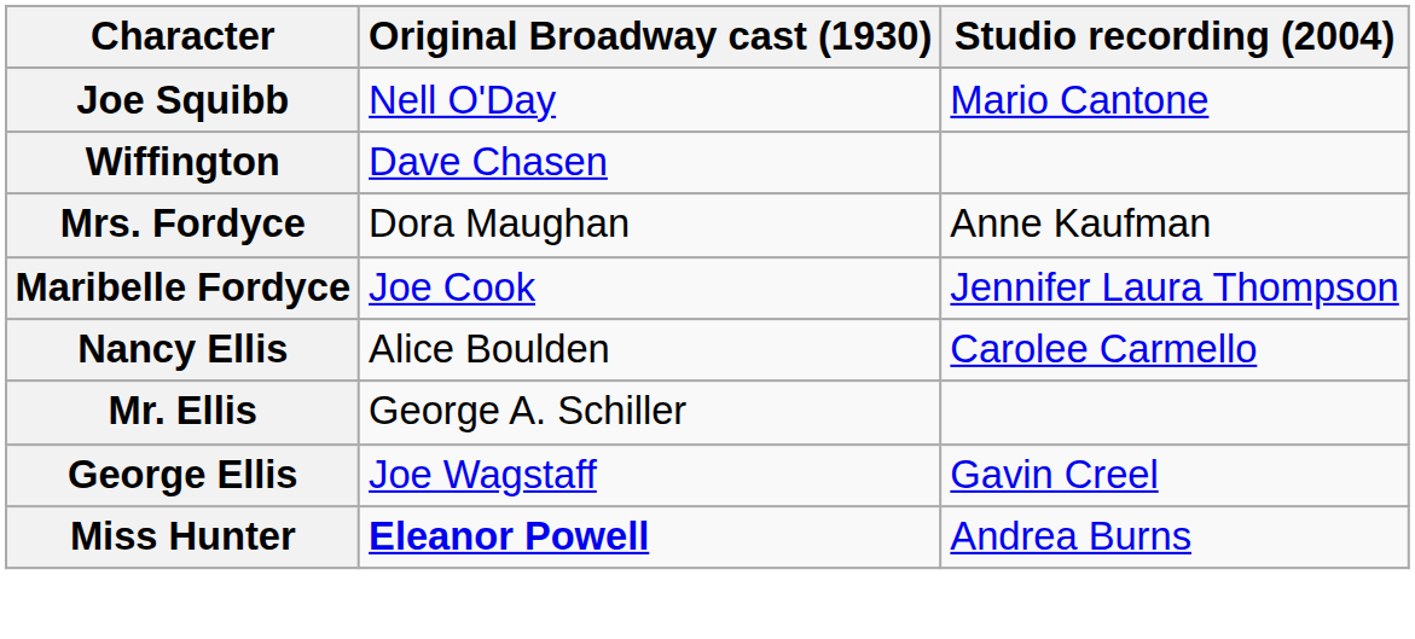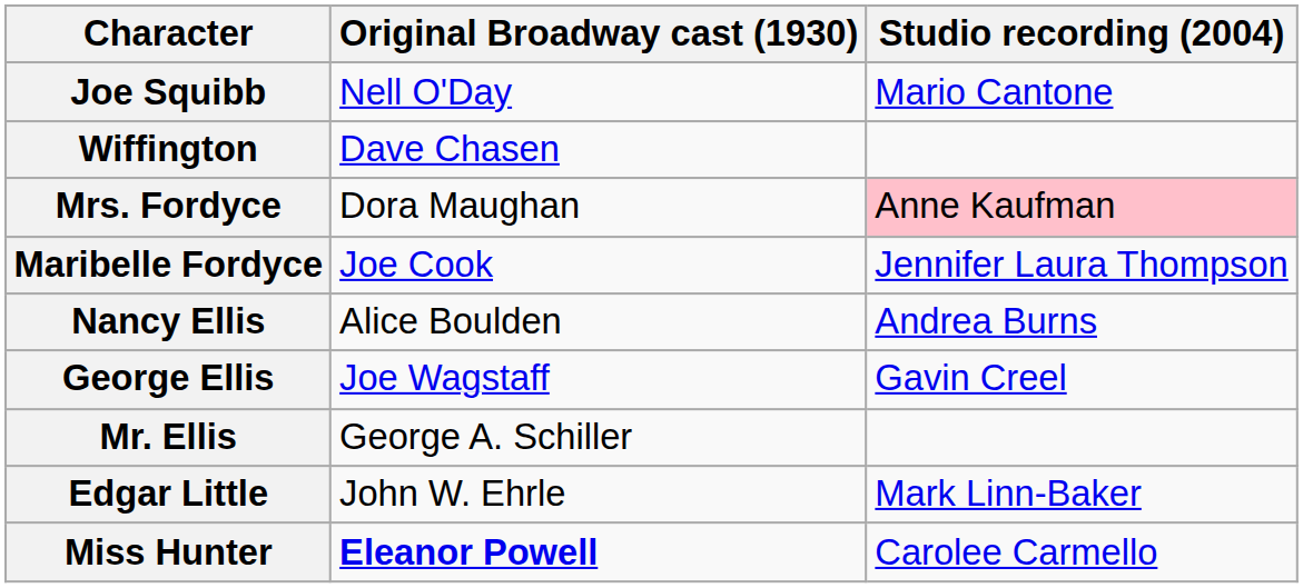Mrs. Fordyce | Studio recording (2004): no background -> pink background
Nancy Ellis | Studio recording (2004): Carolee Carmello -> Andrea Burns
rows swapped: George Ellis <-> Mr. Ellis
+ row: Edgar Little | John W. Ehrle | Mark Linn-Baker
Miss Hunter | Studio recording (2004): Andrea Burns -> Carolee Carmello
